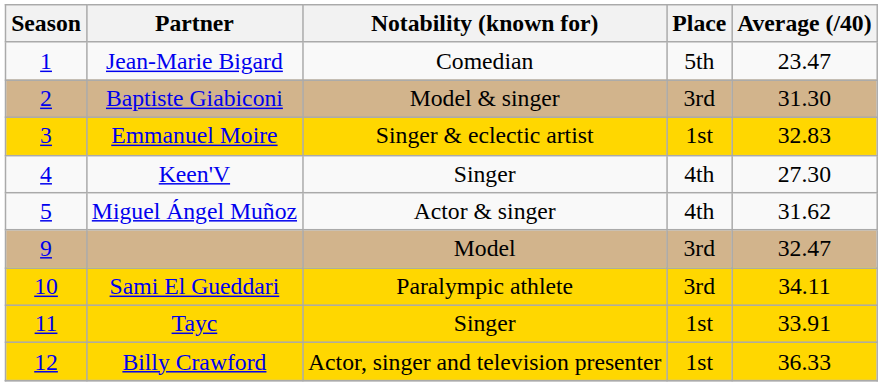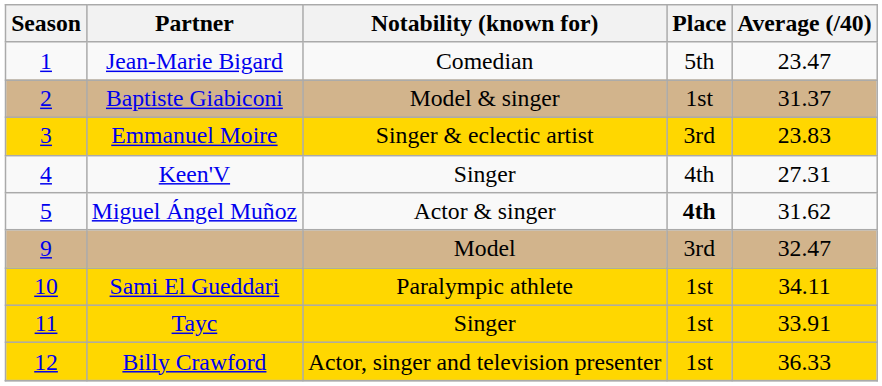Baptiste Giabiconi | Place: 3rd -> 1st
Baptiste Giabiconi | Average (/40): 31.30 -> 31.37
Emmanuel Moire | Place: 1st -> 3rd
Emmanuel Moire | Average (/40): 32.83 -> 23.83
Keen'V | Average (/40): 27.30 -> 27.31
Miguel Ángel Muñoz | Place: normal -> bold
Sami El Gueddari | Place: 3rd -> 1st
